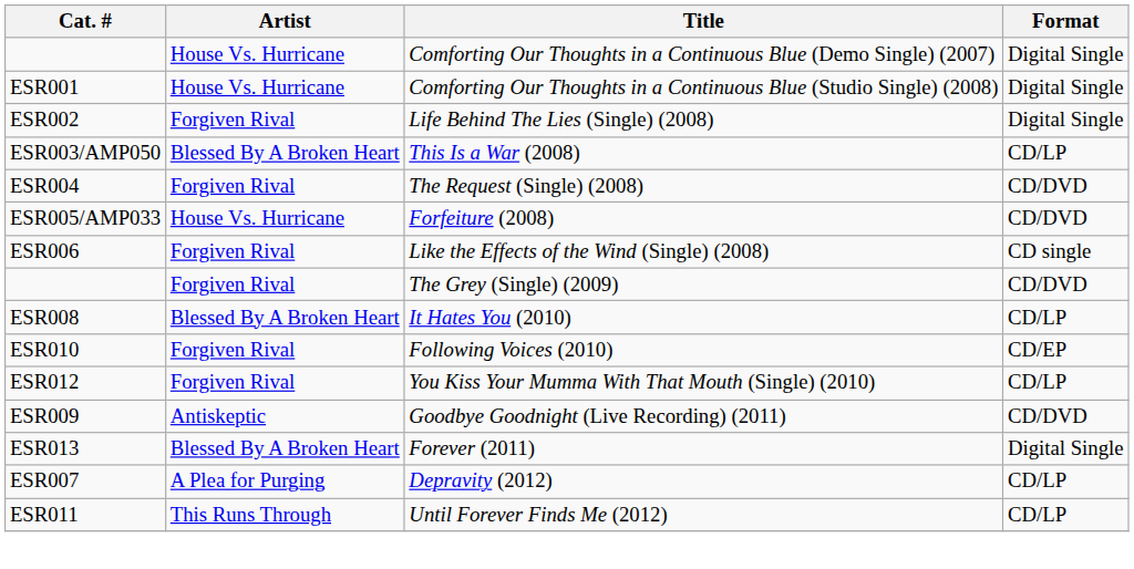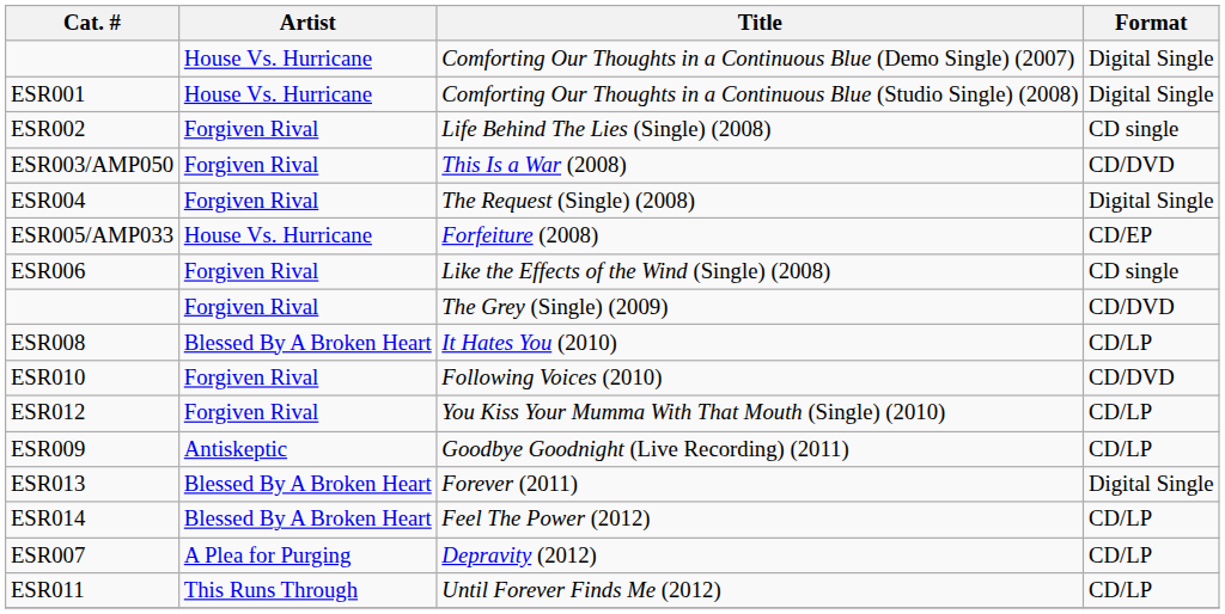Life Behind The Lies (Single) (2008) | Format: Digital Single -> CD single
This Is a War (2008) | Artist: Blessed By A Broken Heart -> Forgiven Rival
This Is a War (2008) | Format: CD/LP -> CD/DVD
The Request (Single) (2008) | Format: CD/DVD -> Digital Single
Forfeiture (2008) | Format: CD/DVD -> CD/EP
Following Voices (2010) | Format: CD/EP -> CD/DVD
Goodbye Goodnight (Live Recording) (2011) | Format: CD/DVD -> CD/LP
+ row: ESR014 | Blessed By A Broken Heart | Feel The Power (2012) | CD/LP
